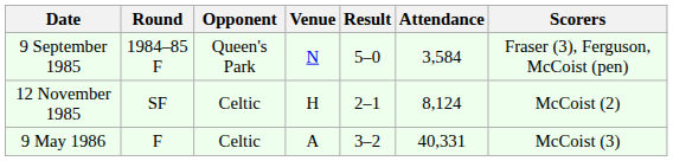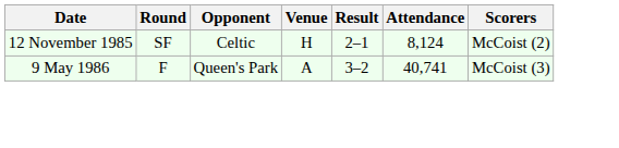- row: 9 September 1985 | 1984–85 F | Queen's Park | N | 5–0 | 3,584 | Fraser (3), Ferguson, McCoist (pen)
9 May 1986 | Opponent: Celtic -> Queen's Park
9 May 1986 | Attendance: 40,331 -> 40,741
